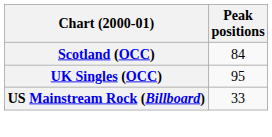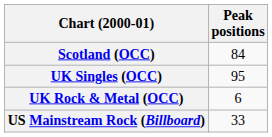+ row: UK Rock & Metal (OCC) | 6
